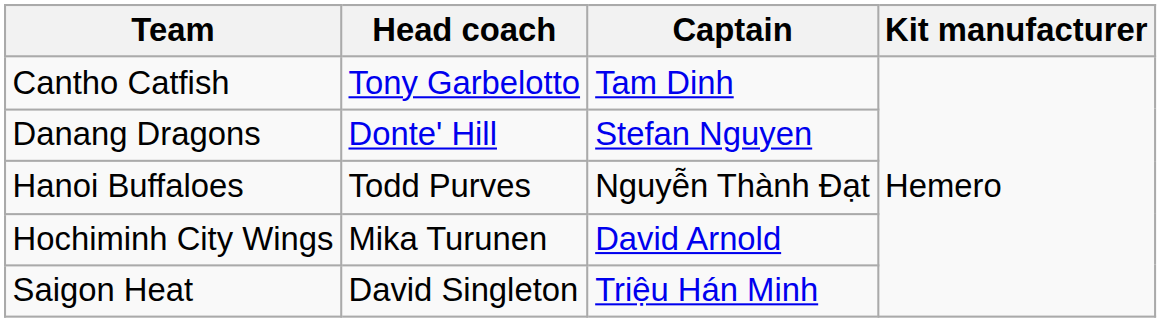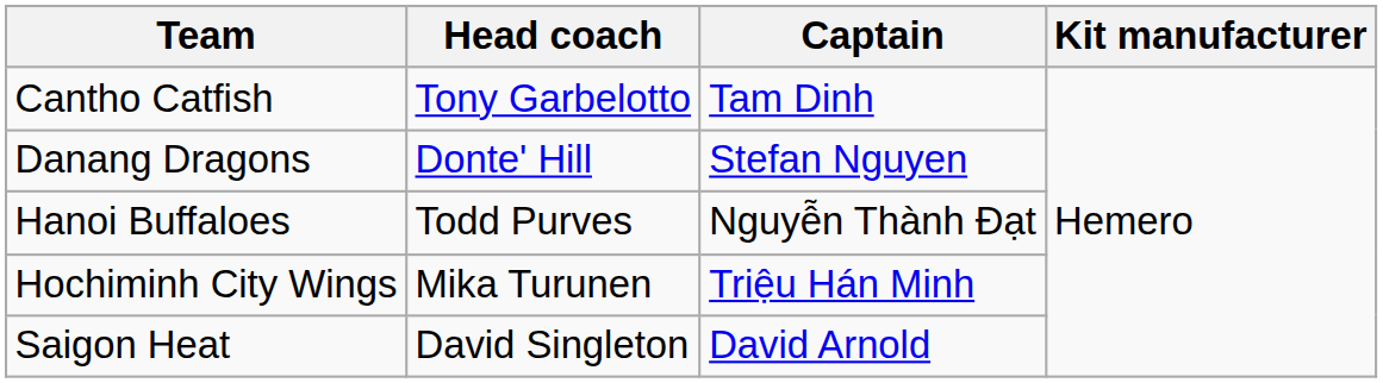Hochiminh City Wings | Captain: David Arnold -> Triệu Hán Minh
Saigon Heat | Captain: Triệu Hán Minh -> David Arnold
